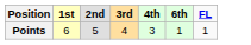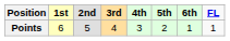+ column: 5th | 2
